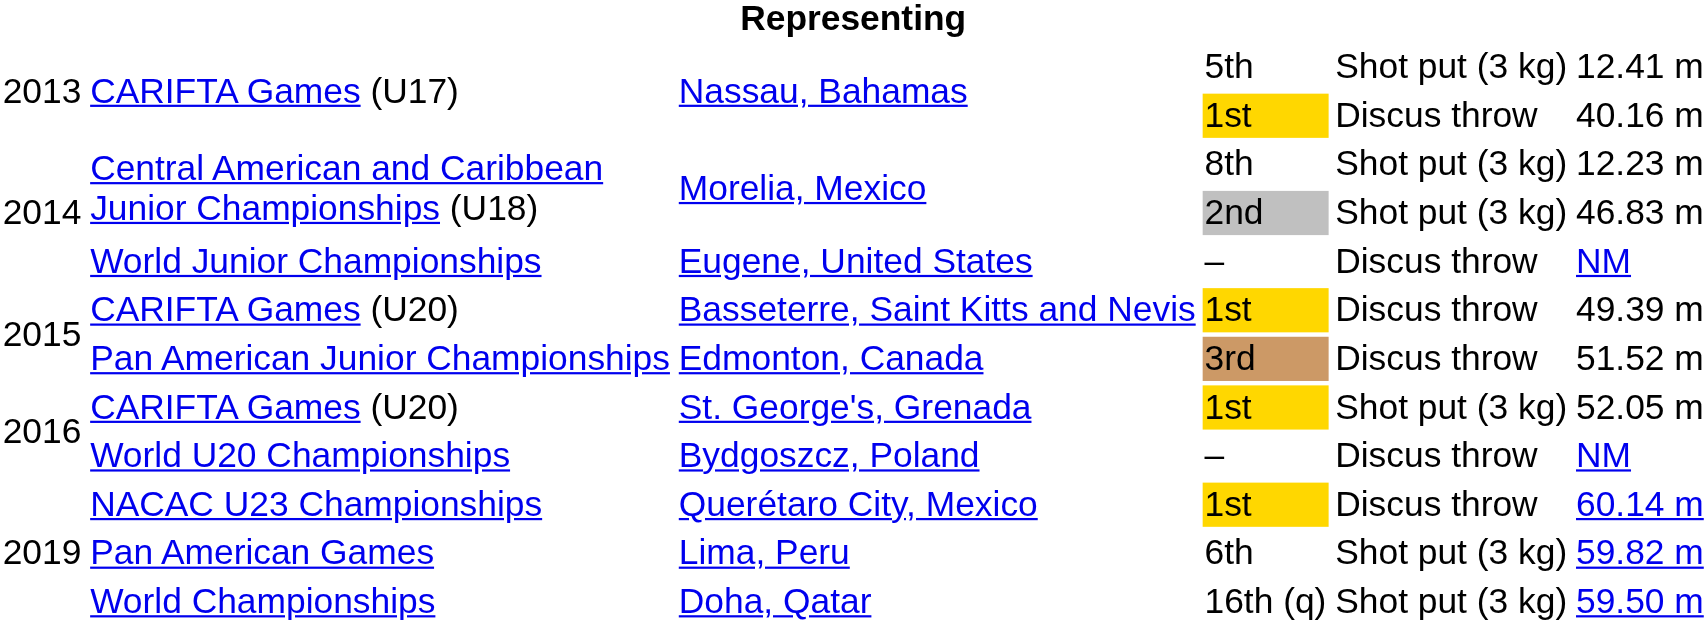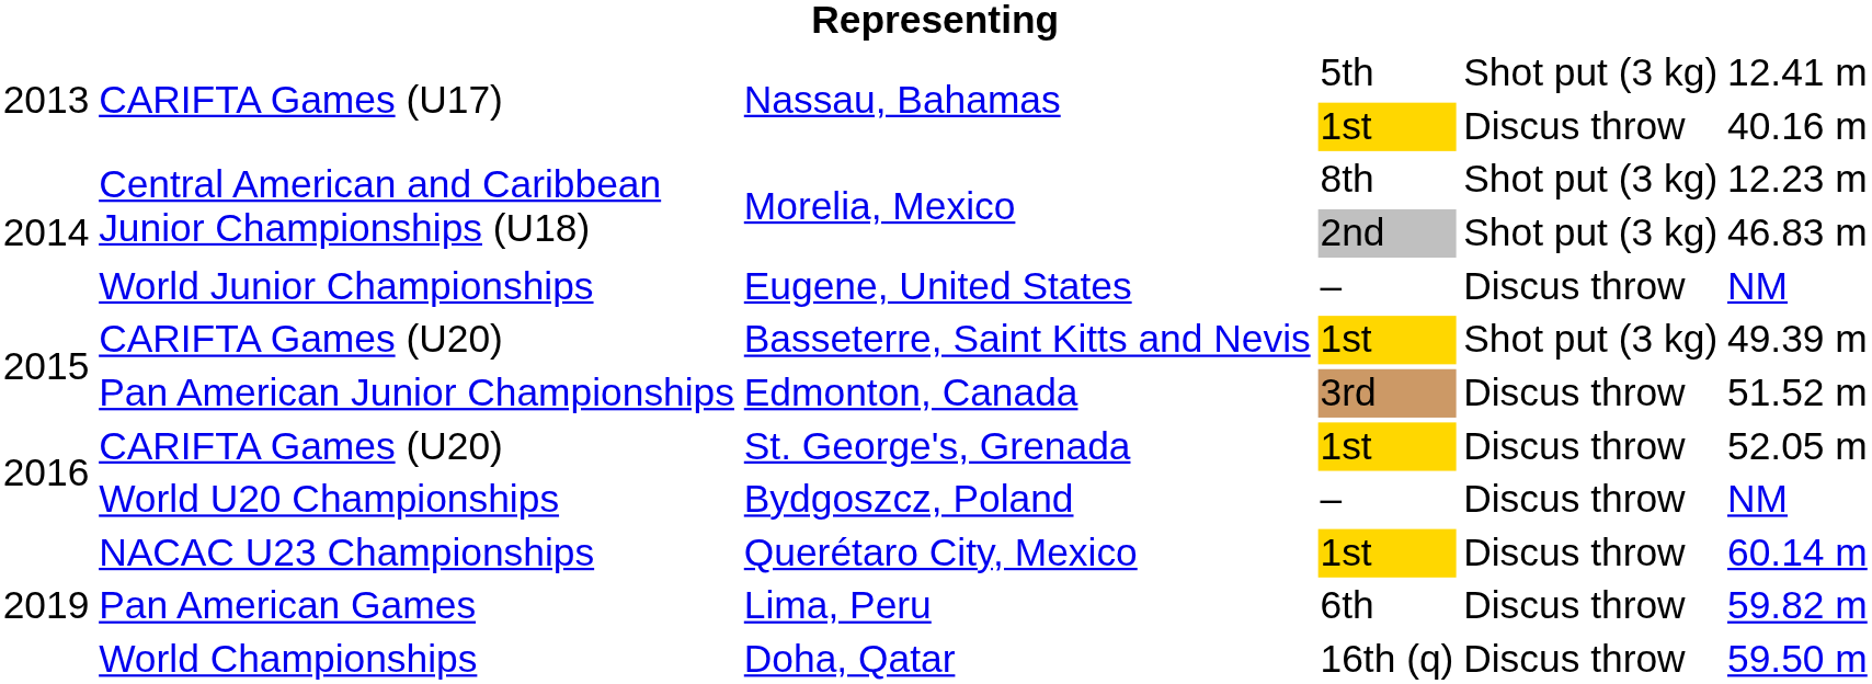Basseterre, Saint Kitts and Nevis | column 5: Discus throw -> Shot put (3 kg)
St. George's, Grenada | column 5: Shot put (3 kg) -> Discus throw
Lima, Peru | column 5: Shot put (3 kg) -> Discus throw
Doha, Qatar | column 5: Shot put (3 kg) -> Discus throw
